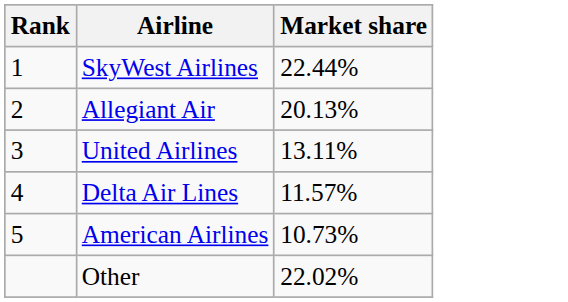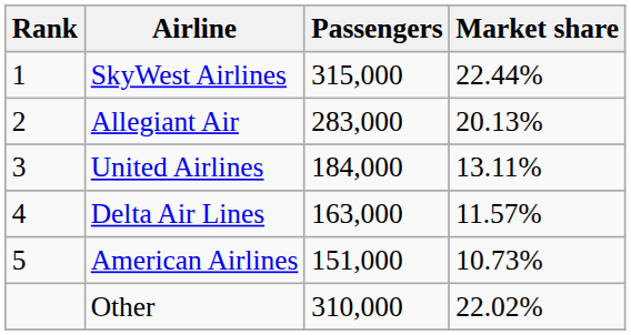+ column: Passengers | 315,000 | 283,000 | 184,000 | 163,000 | 151,000 | 310,000
